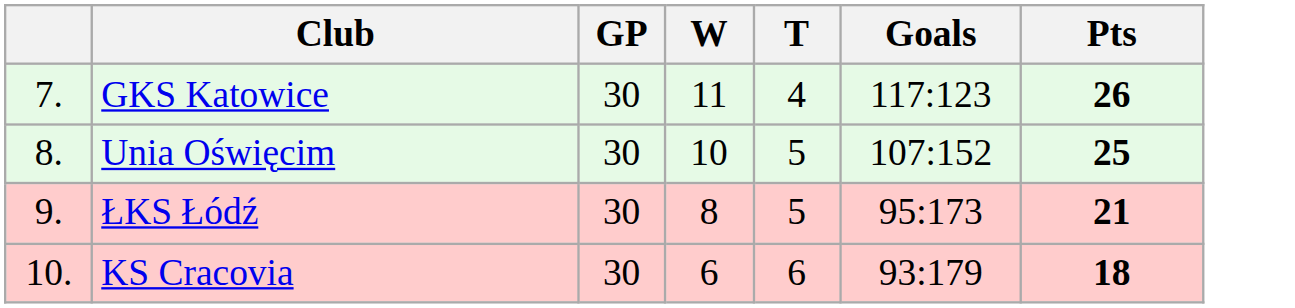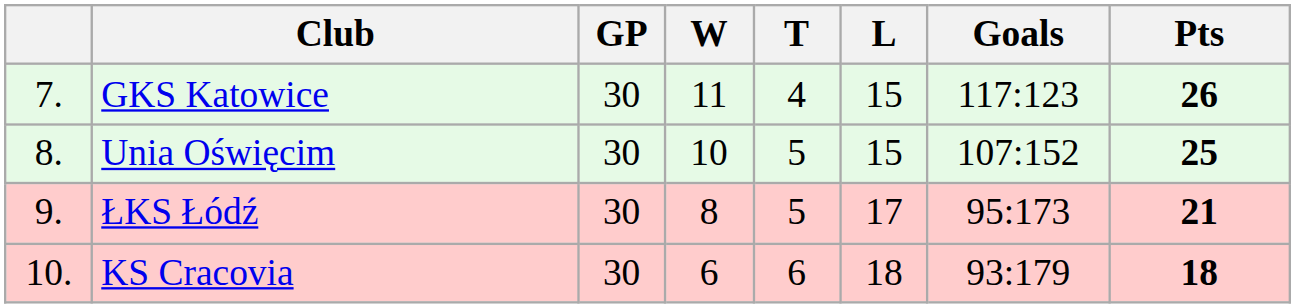+ column: L | 15 | 15 | 17 | 18
